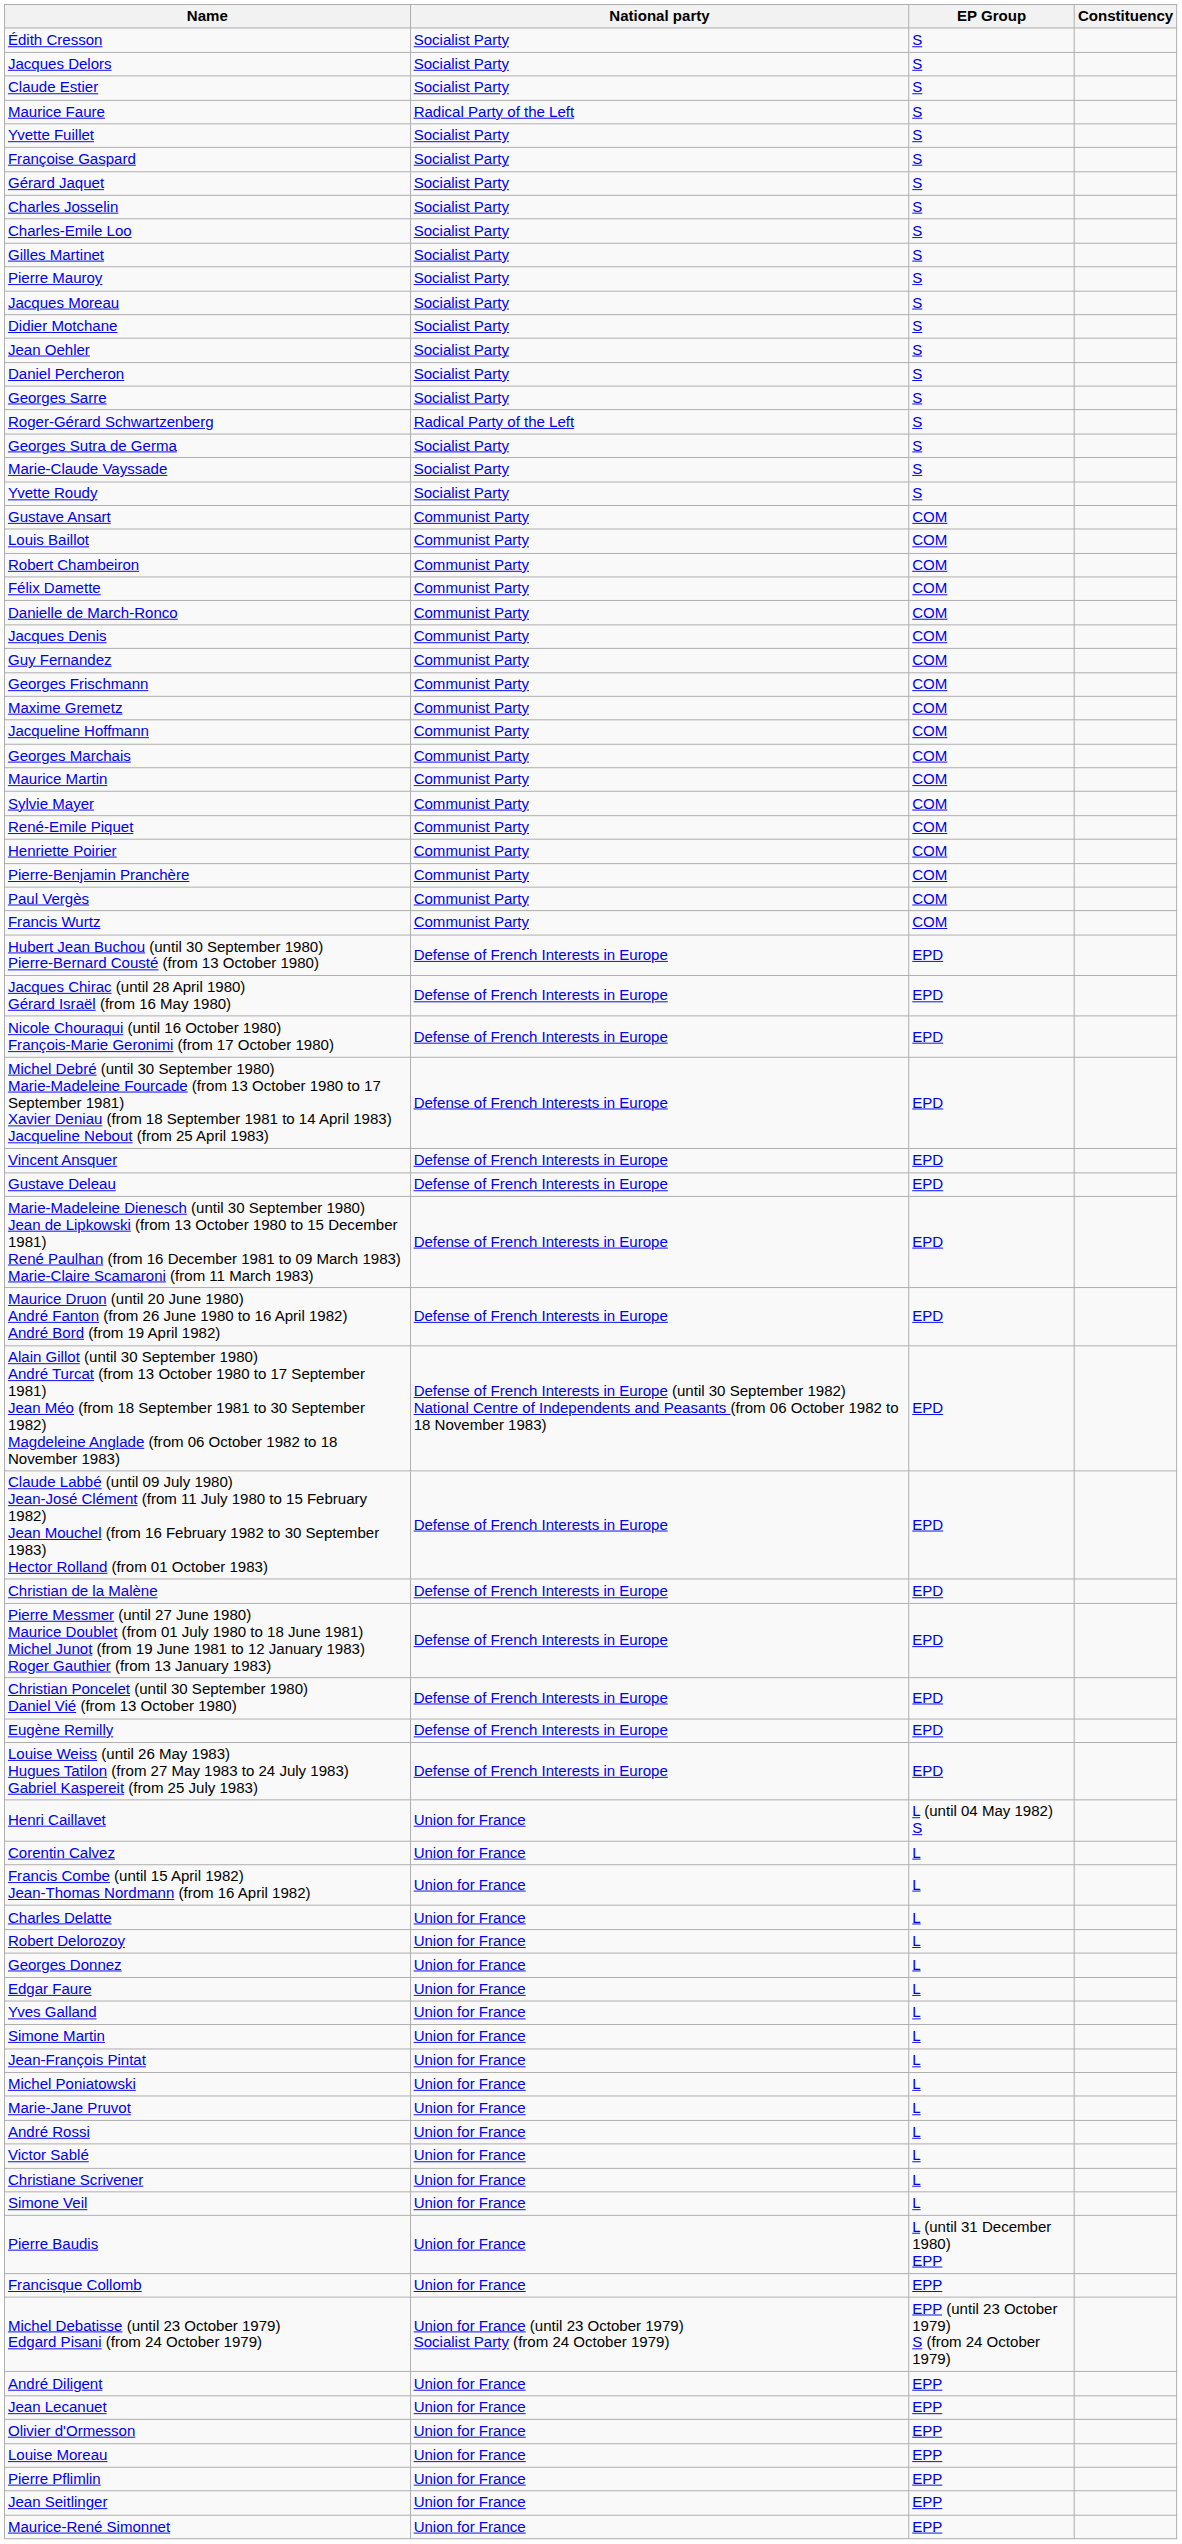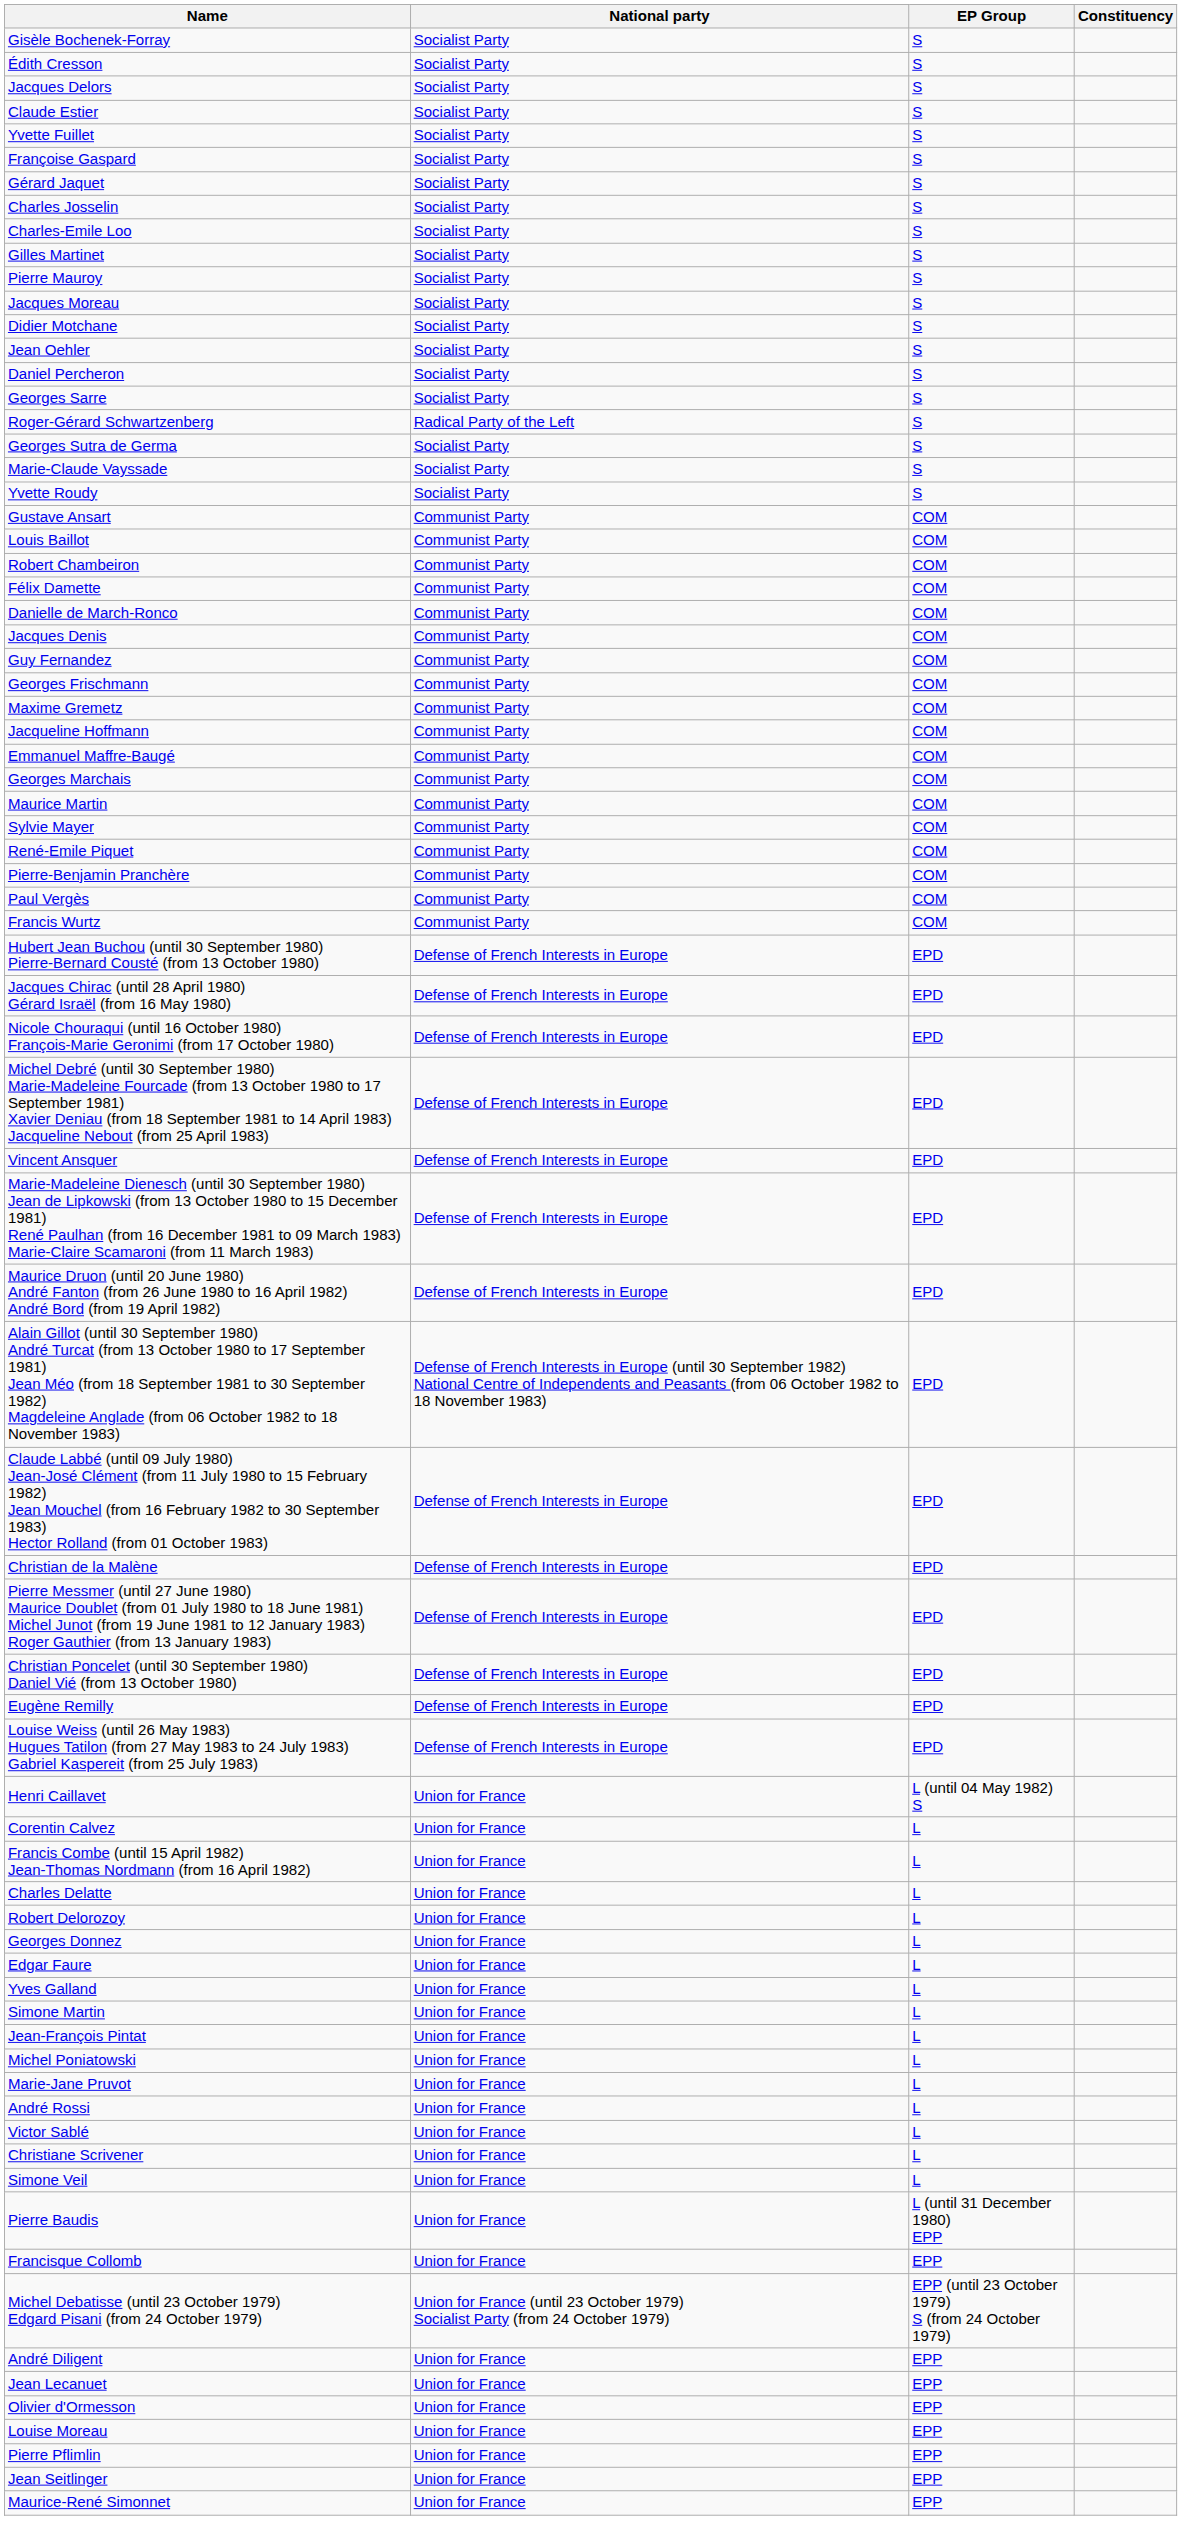+ row: Gisèle Bochenek-Forray | Socialist Party | S
- row: Maurice Faure | Radical Party of the Left | S
+ row: Emmanuel Maffre-Baugé | Communist Party | COM
- row: Henriette Poirier | Communist Party | COM
- row: Gustave Deleau | Defense of French Interests in Europe | EPD
